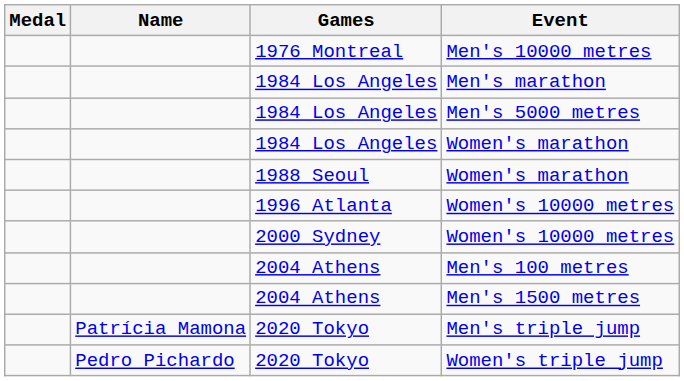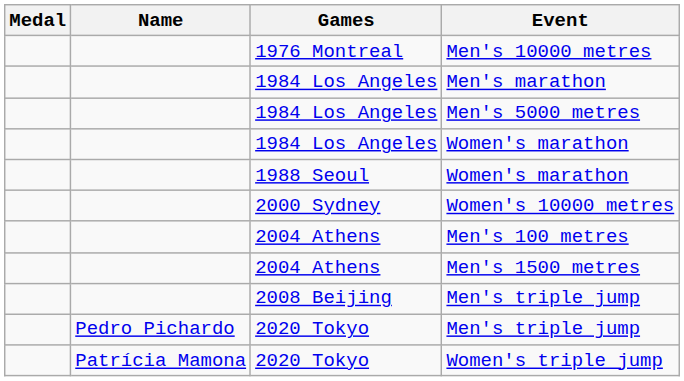- row: 1996 Atlanta | Women's 10000 metres
+ row: 2008 Beijing | Men's triple jump
2020 Tokyo / Men's triple jump | Name: Patrícia Mamona -> Pedro Pichardo
Women's triple jump | Name: Pedro Pichardo -> Patrícia Mamona
